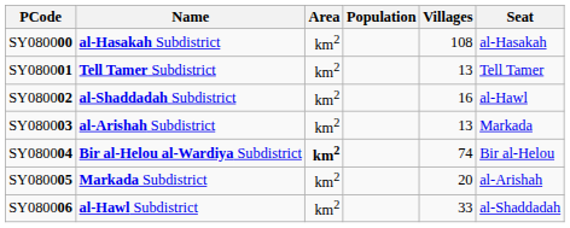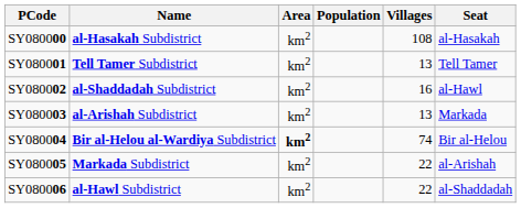SY080005 | Villages: 20 -> 22
SY080006 | Villages: 33 -> 22
